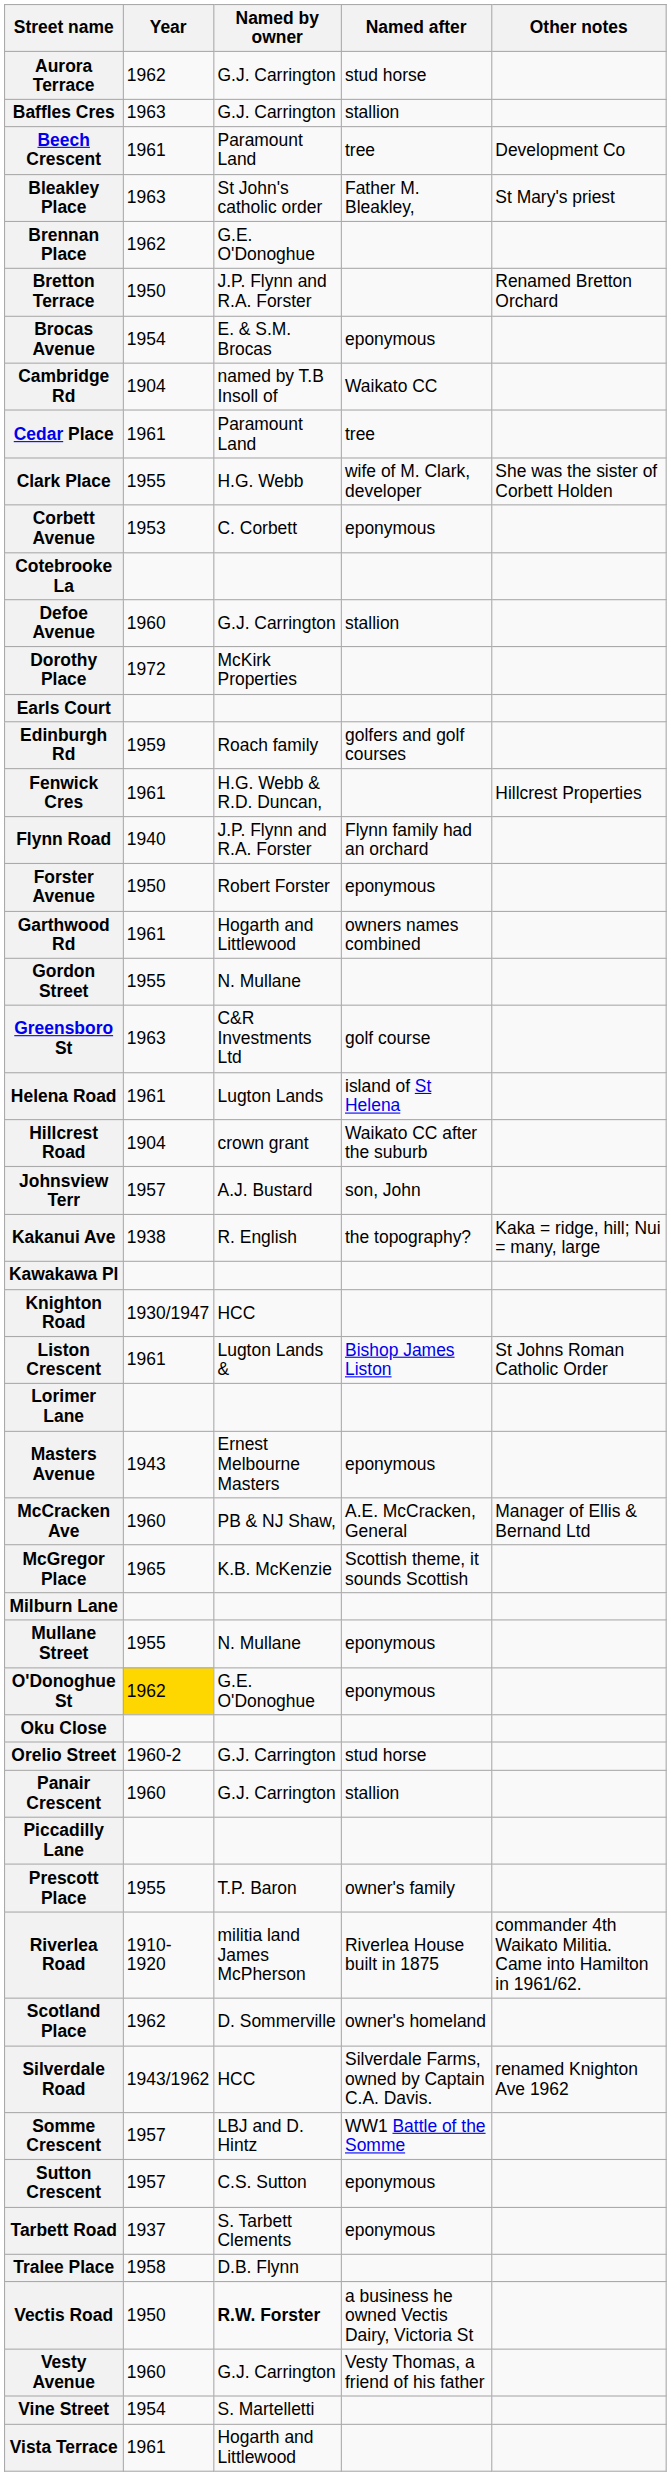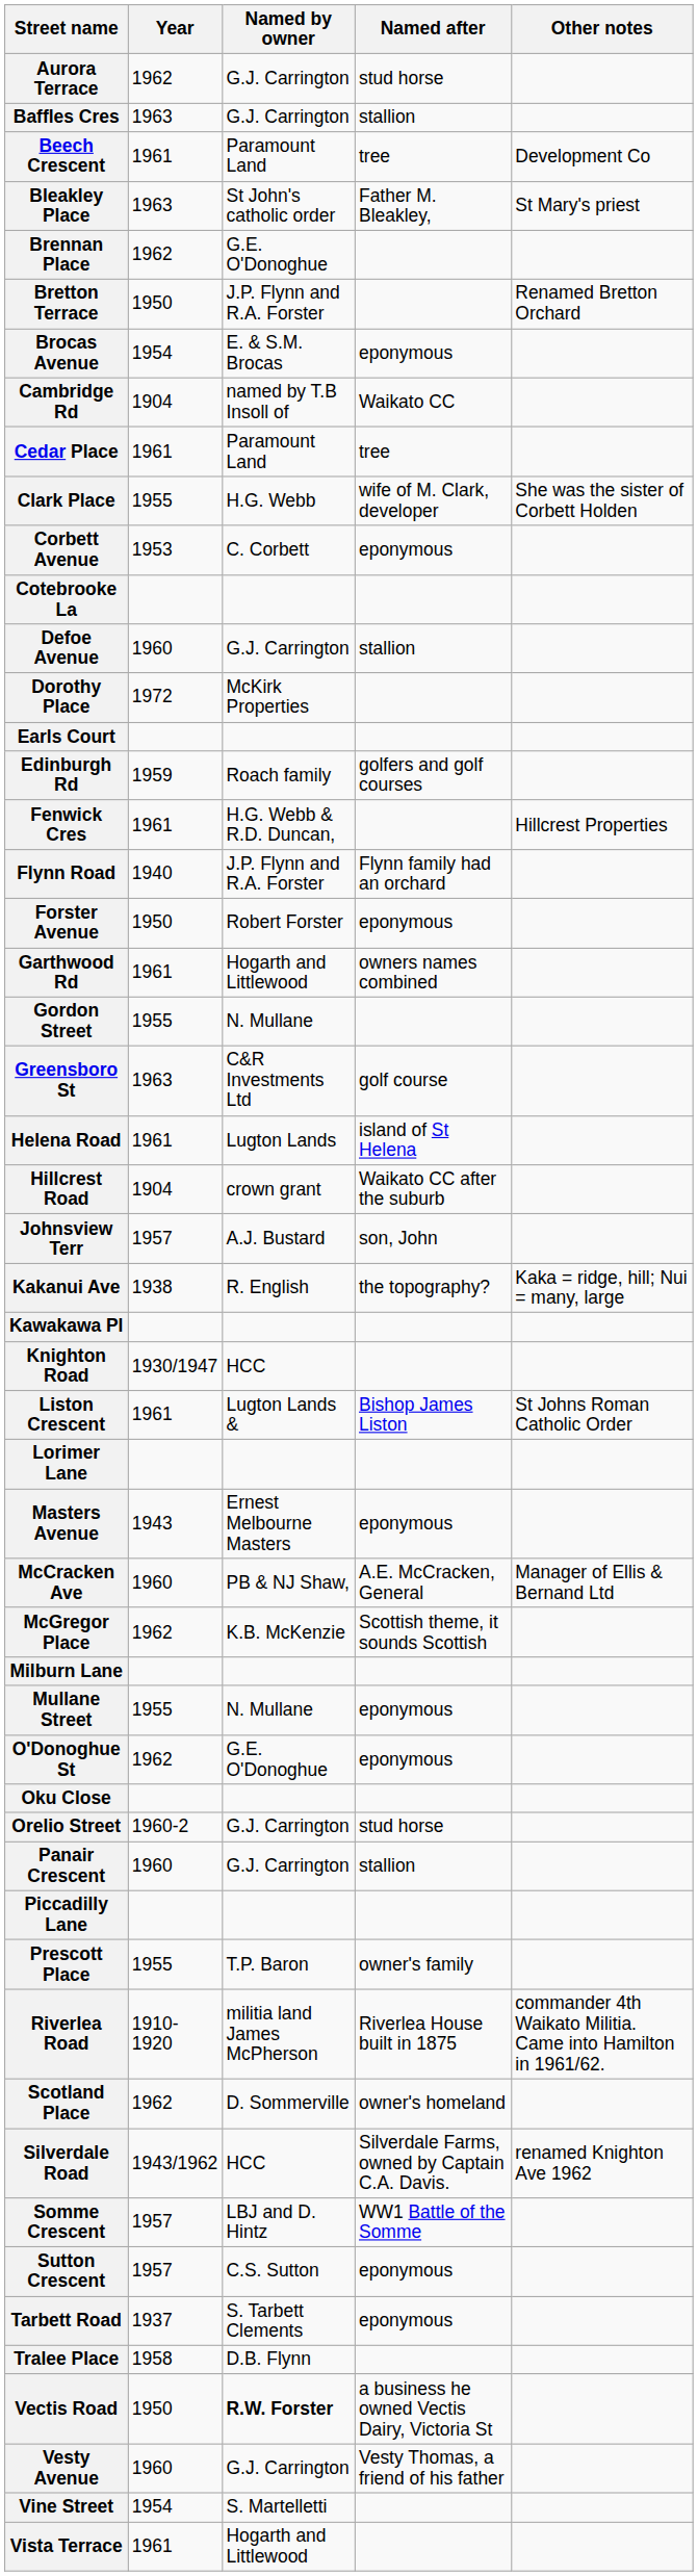McGregor Place | Year: 1965 -> 1962
O'Donoghue St | Year: gold background -> no background
